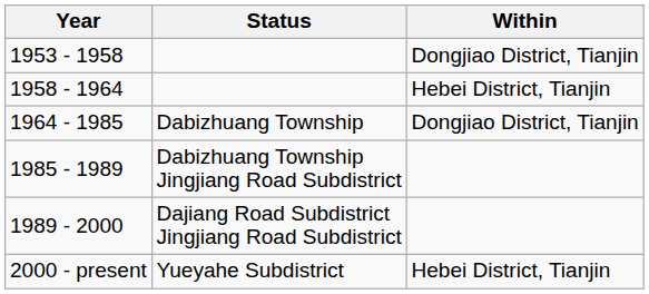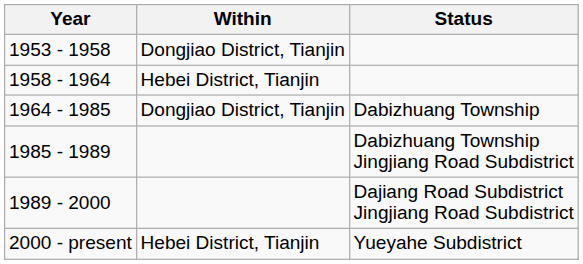columns swapped: Status <-> Within
